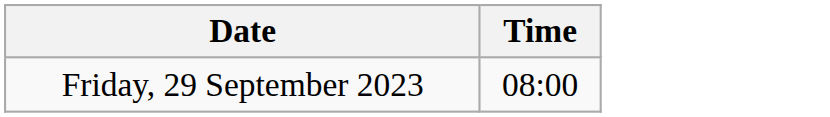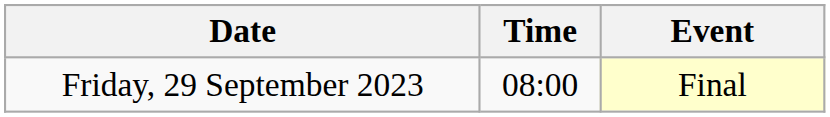+ column: Event | Final
